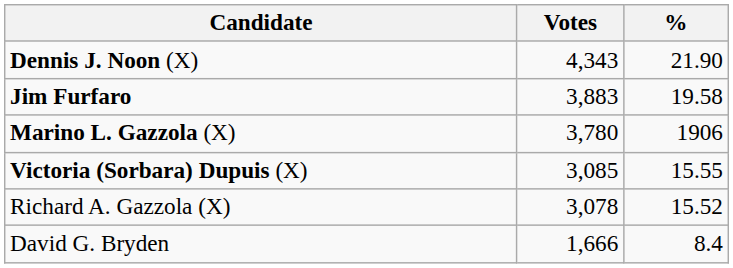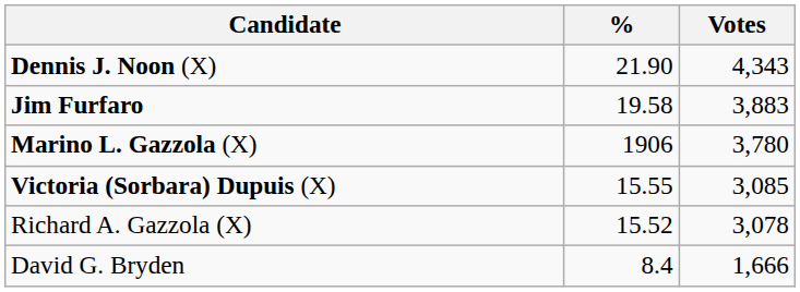columns swapped: Votes <-> %
